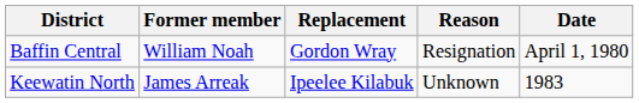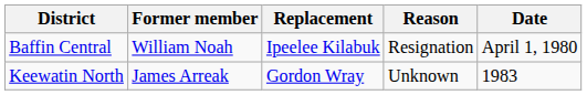Baffin Central | Replacement: Gordon Wray -> Ipeelee Kilabuk
Keewatin North | Replacement: Ipeelee Kilabuk -> Gordon Wray
